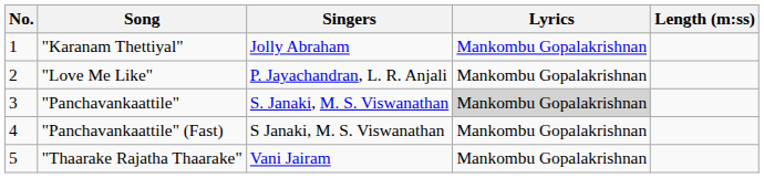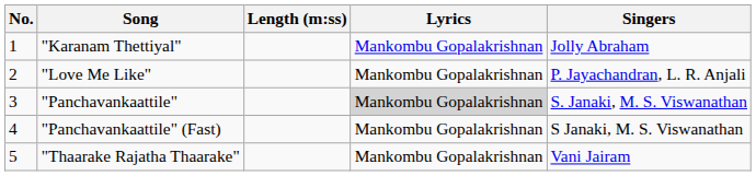columns swapped: Singers <-> Length (m:ss)
